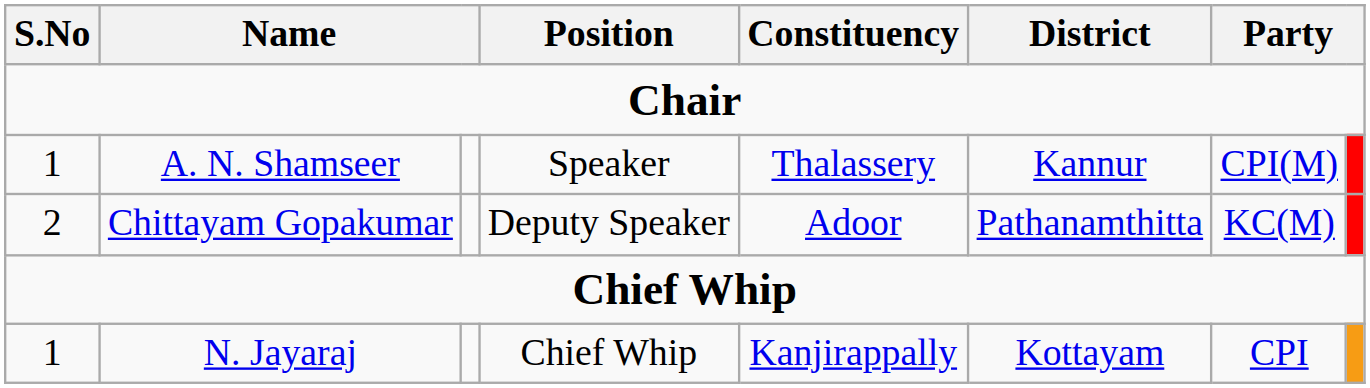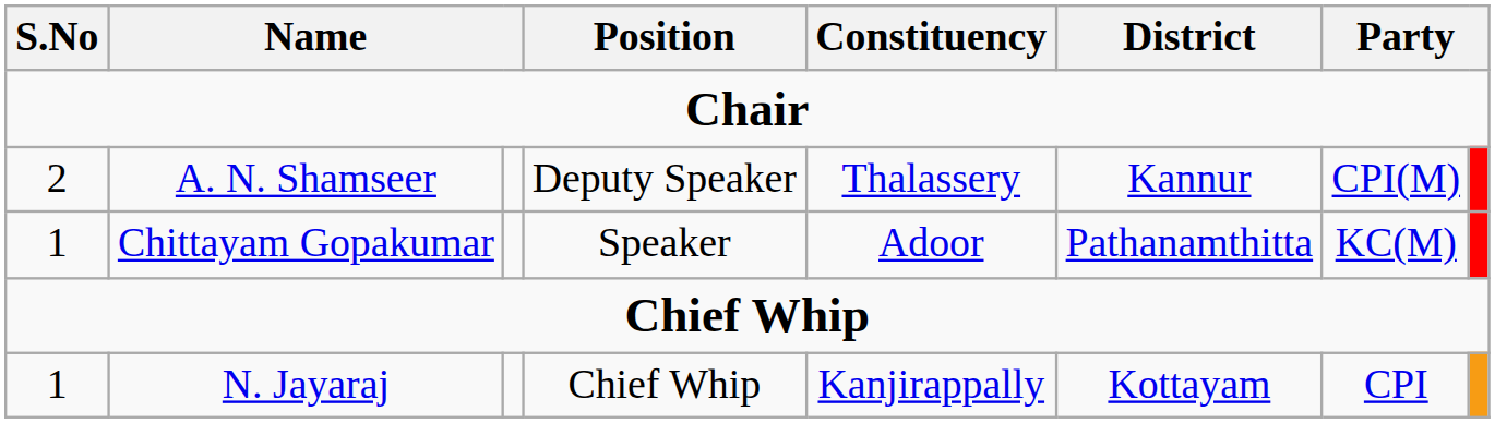A. N. Shamseer | S.No: 1 -> 2
A. N. Shamseer | Position: Speaker -> Deputy Speaker
Chittayam Gopakumar | S.No: 2 -> 1
Chittayam Gopakumar | Position: Deputy Speaker -> Speaker
